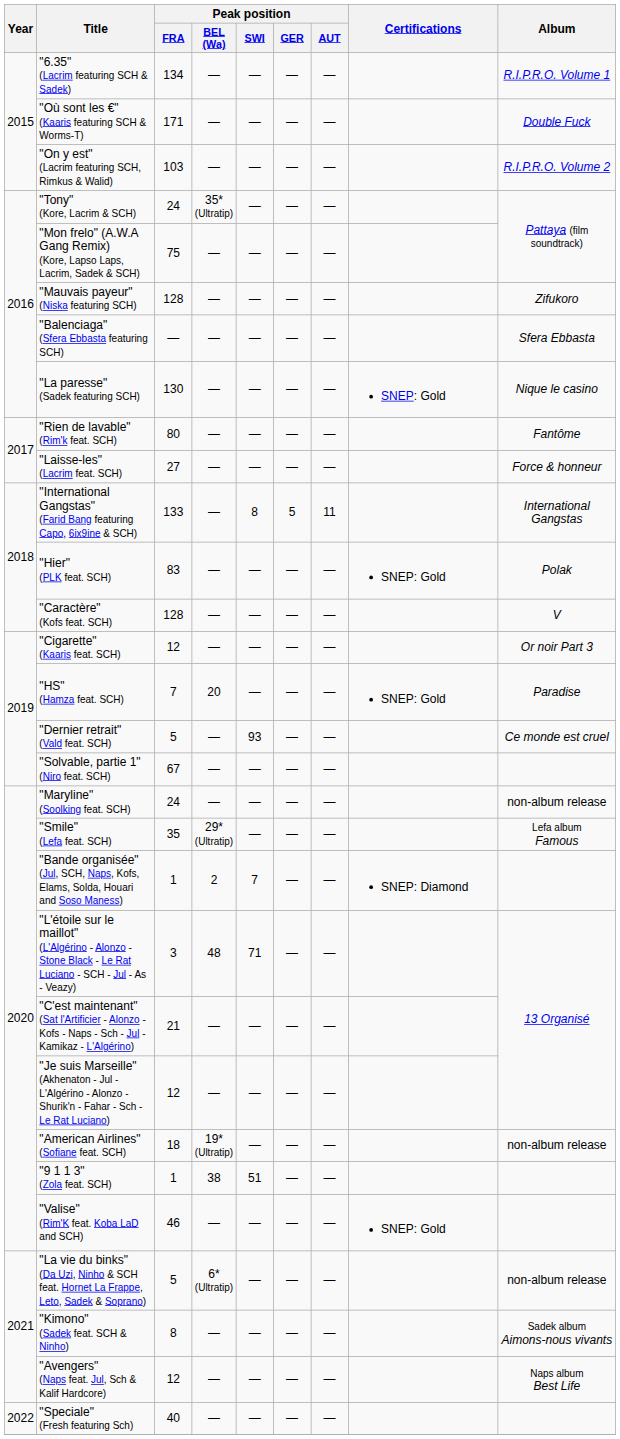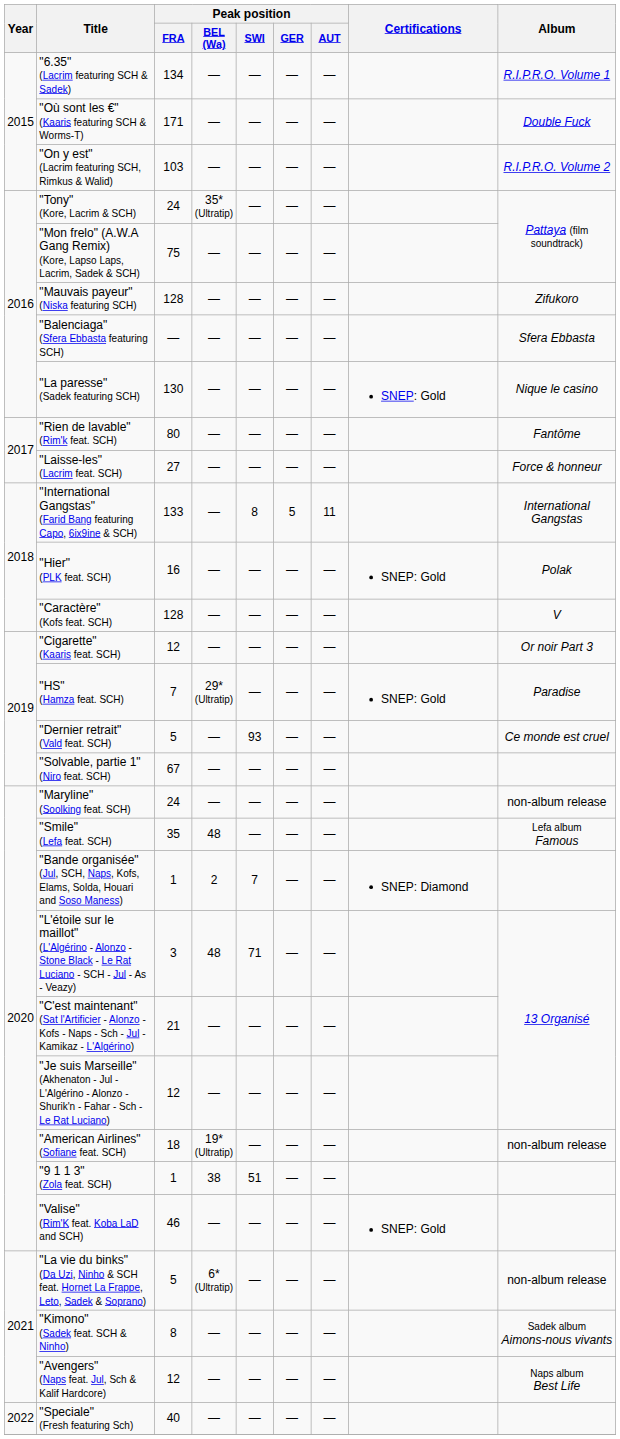"Hier" (PLK feat. SCH) | Peak position / FRA: 83 -> 16
"HS" (Hamza feat. SCH) | Peak position / BEL (Wa): 20 -> 29* (Ultratip)
"Smile" (Lefa feat. SCH) | Peak position / BEL (Wa): 29* (Ultratip) -> 48
